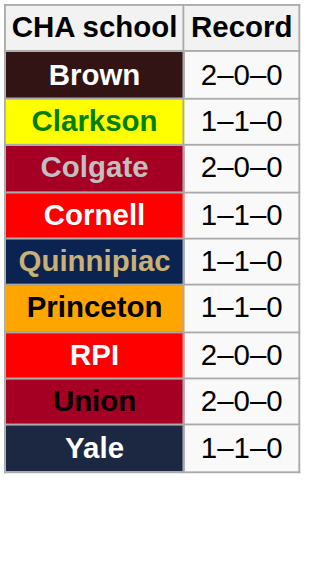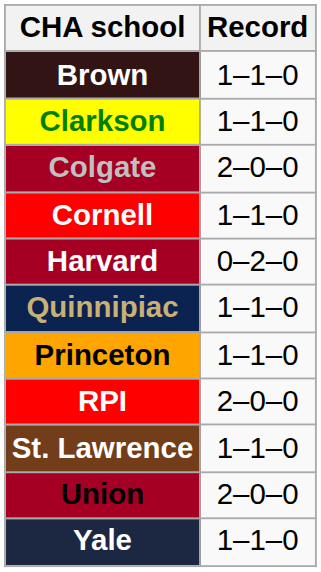Brown | Record: 2–0–0 -> 1–1–0
+ row: Harvard | 0–2–0
+ row: St. Lawrence | 1–1–0
